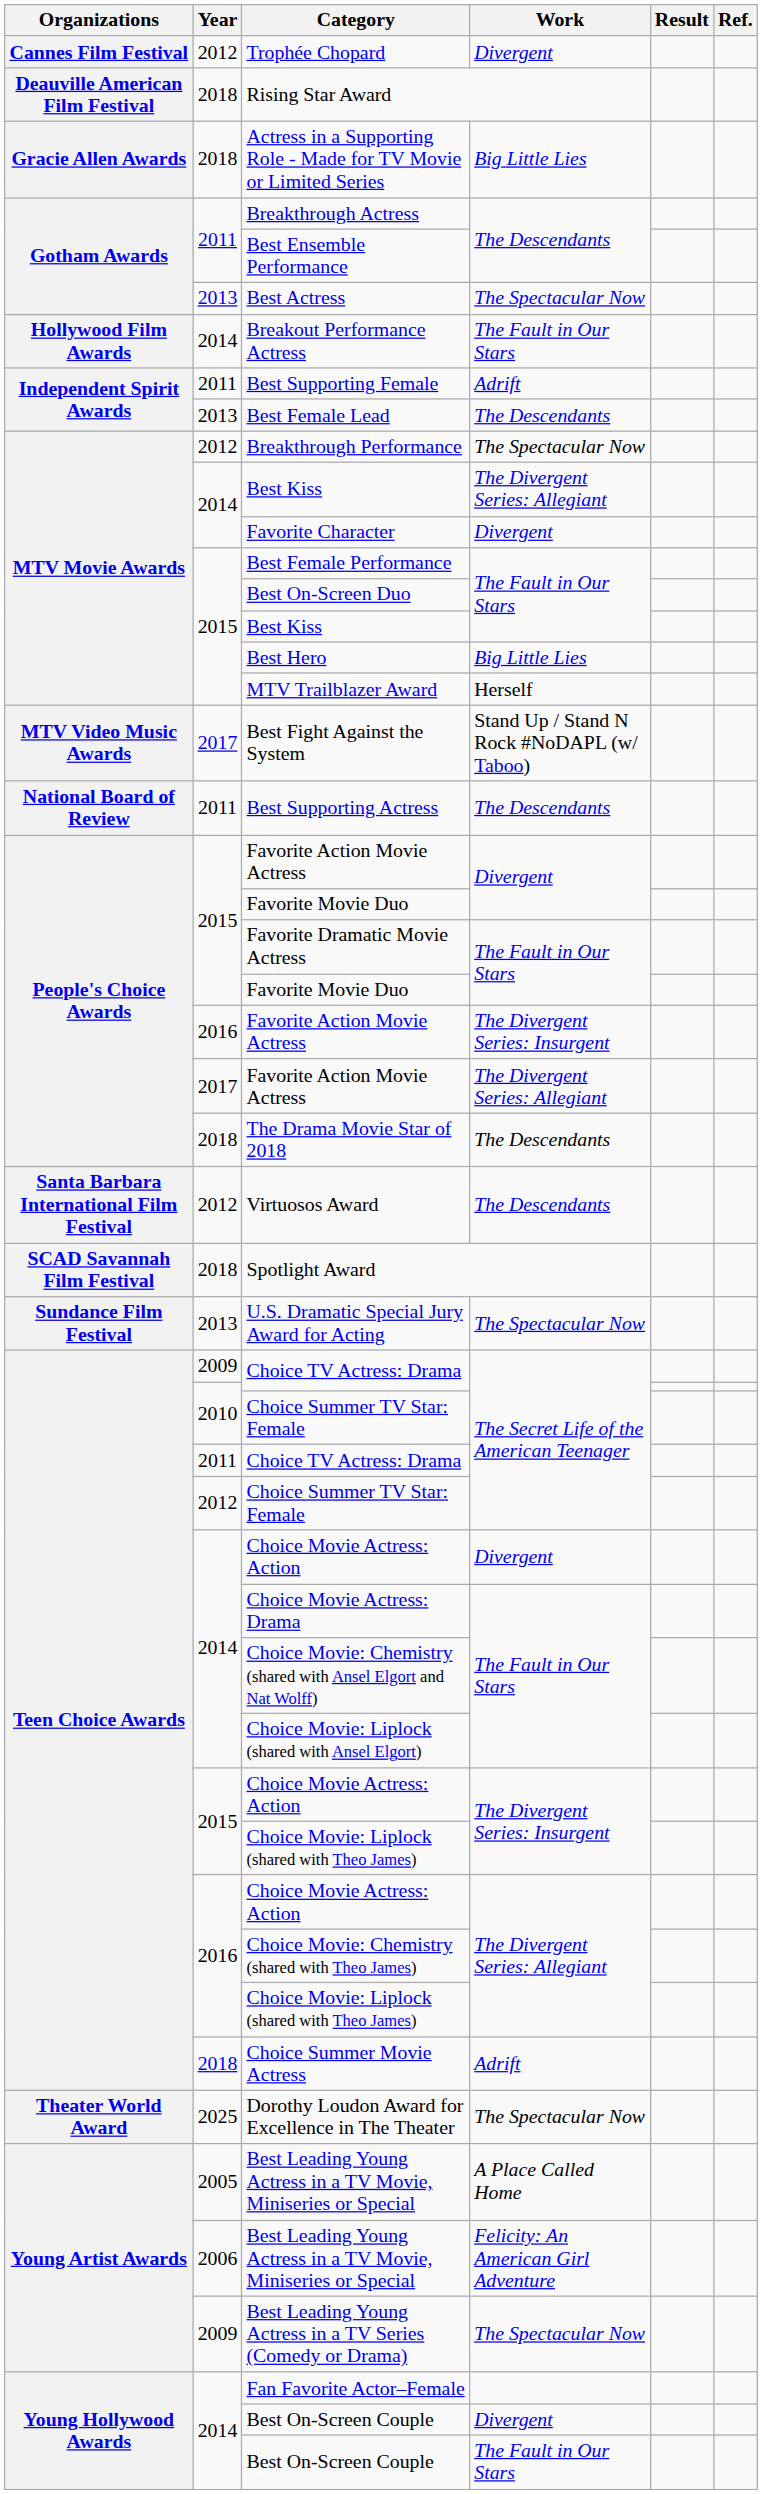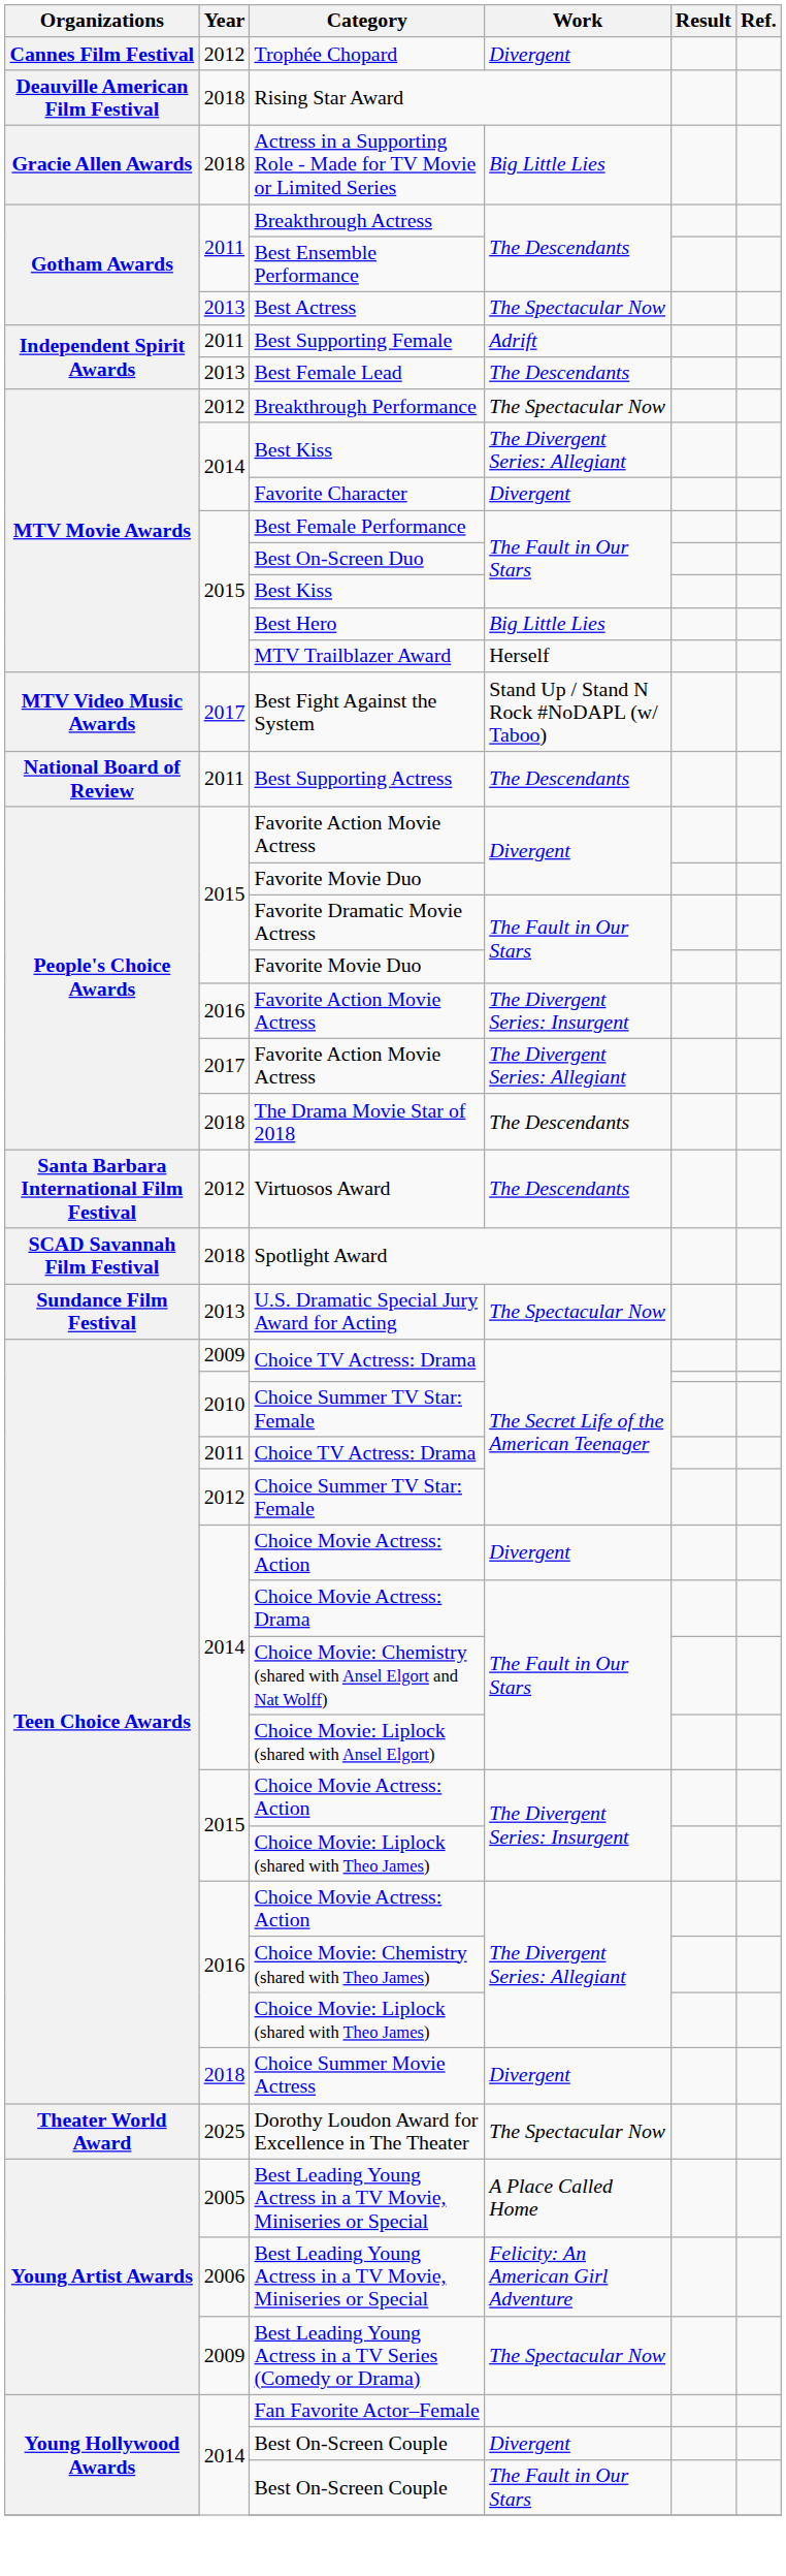- row: Hollywood Film Awards | 2014 | Breakout Performance Actress | The Fault in Our Stars
Choice Summer Movie Actress | Work: Adrift -> Divergent
